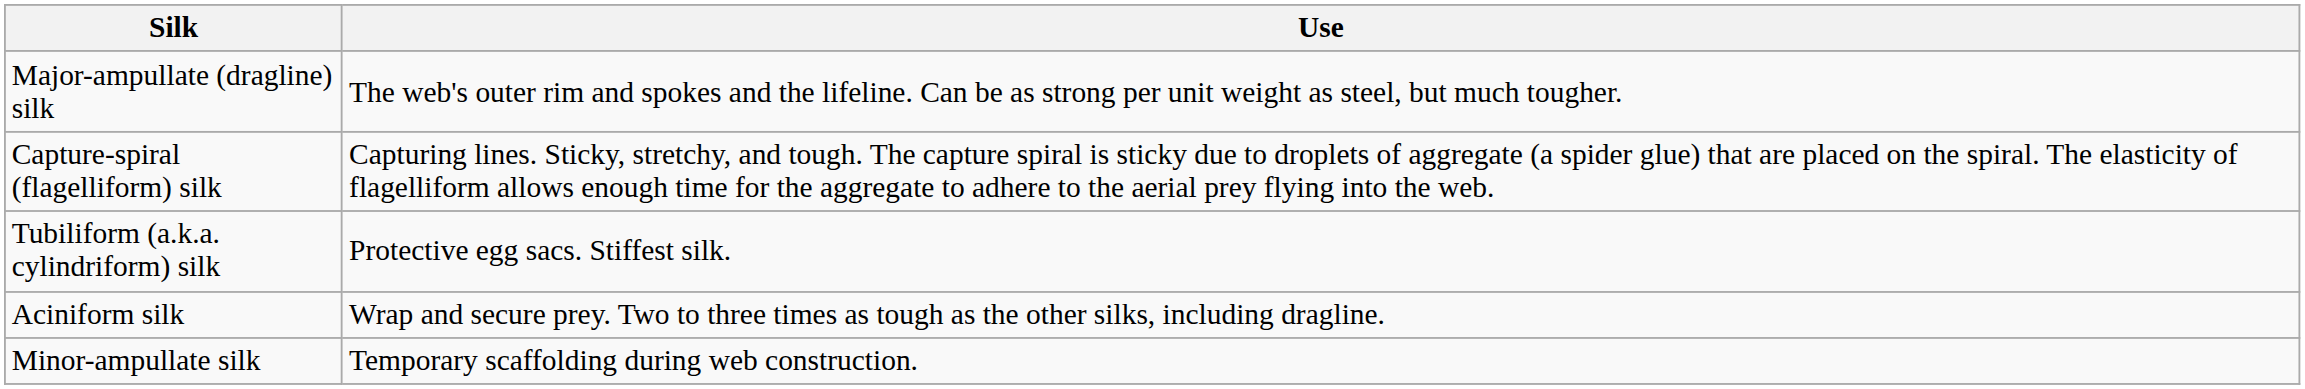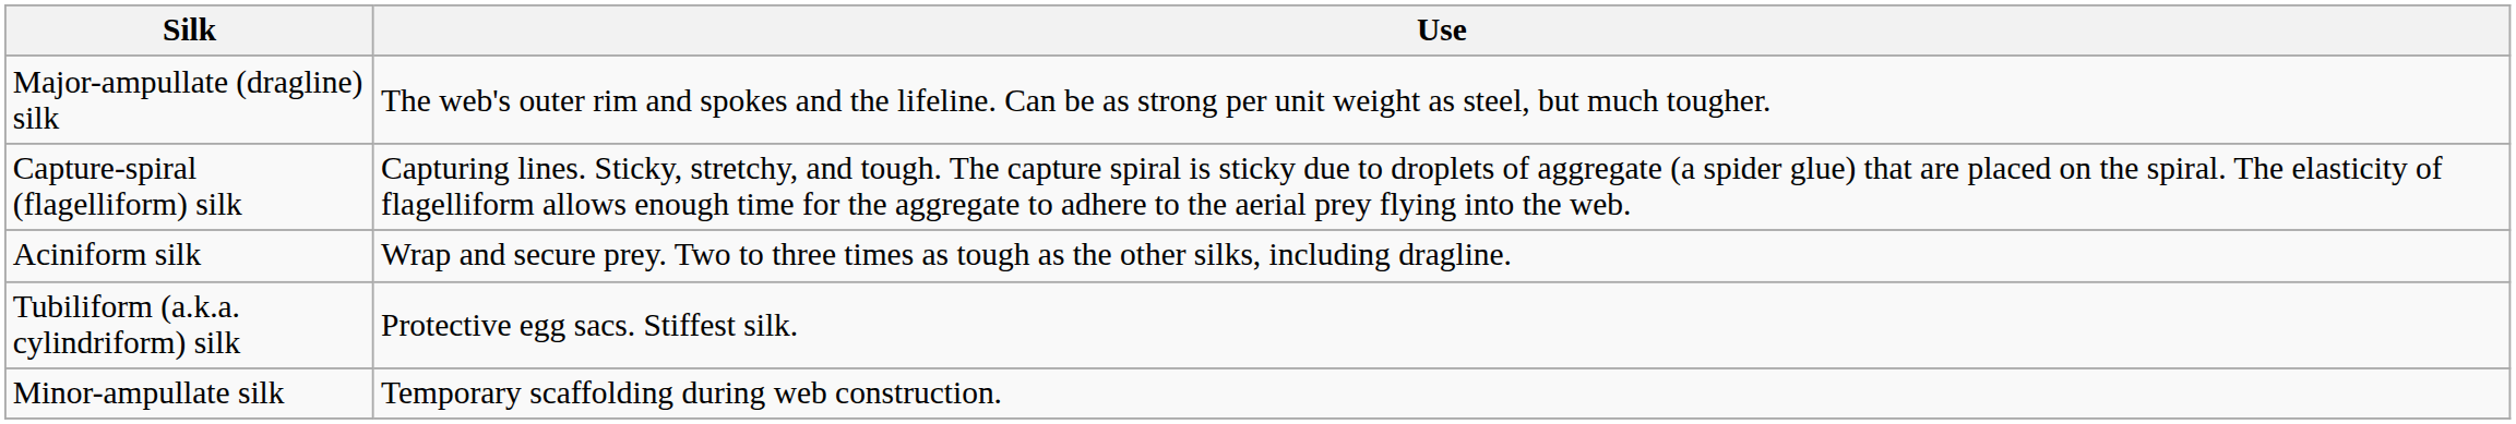rows swapped: Tubiliform (a.k.a. cylindriform) silk <-> Aciniform silk
